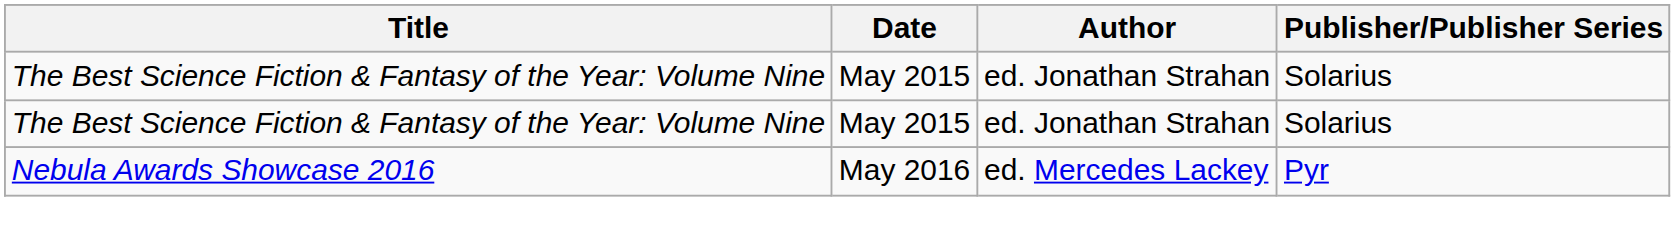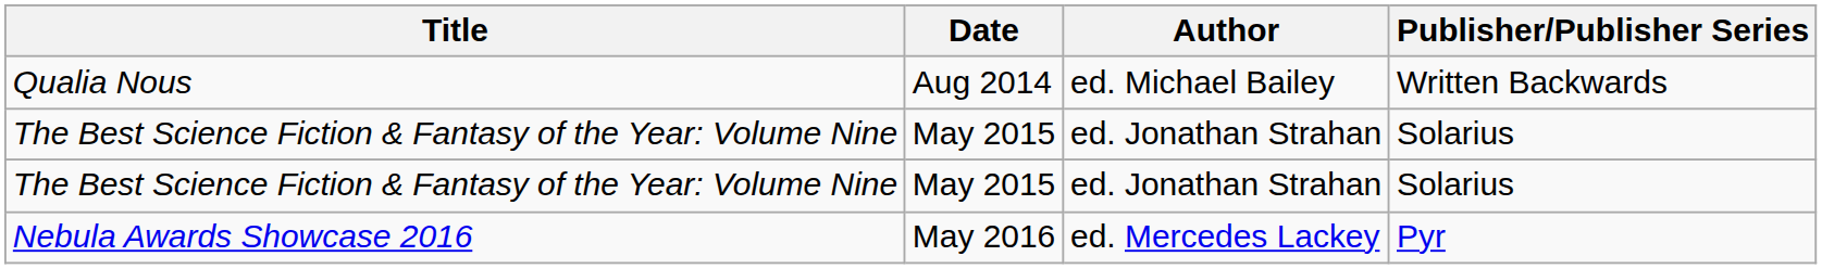+ row: Qualia Nous | Aug 2014 | ed. Michael Bailey | Written Backwards
